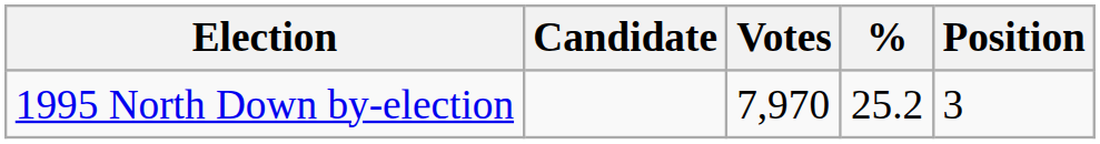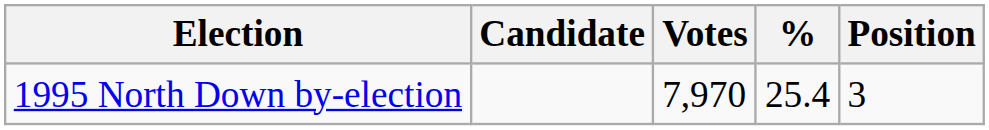1995 North Down by-election | %: 25.2 -> 25.4
